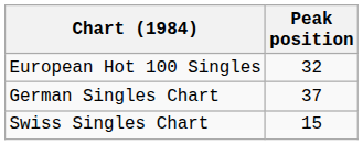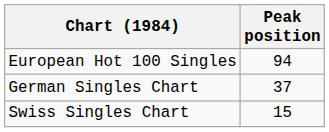European Hot 100 Singles | Peak position: 32 -> 94
